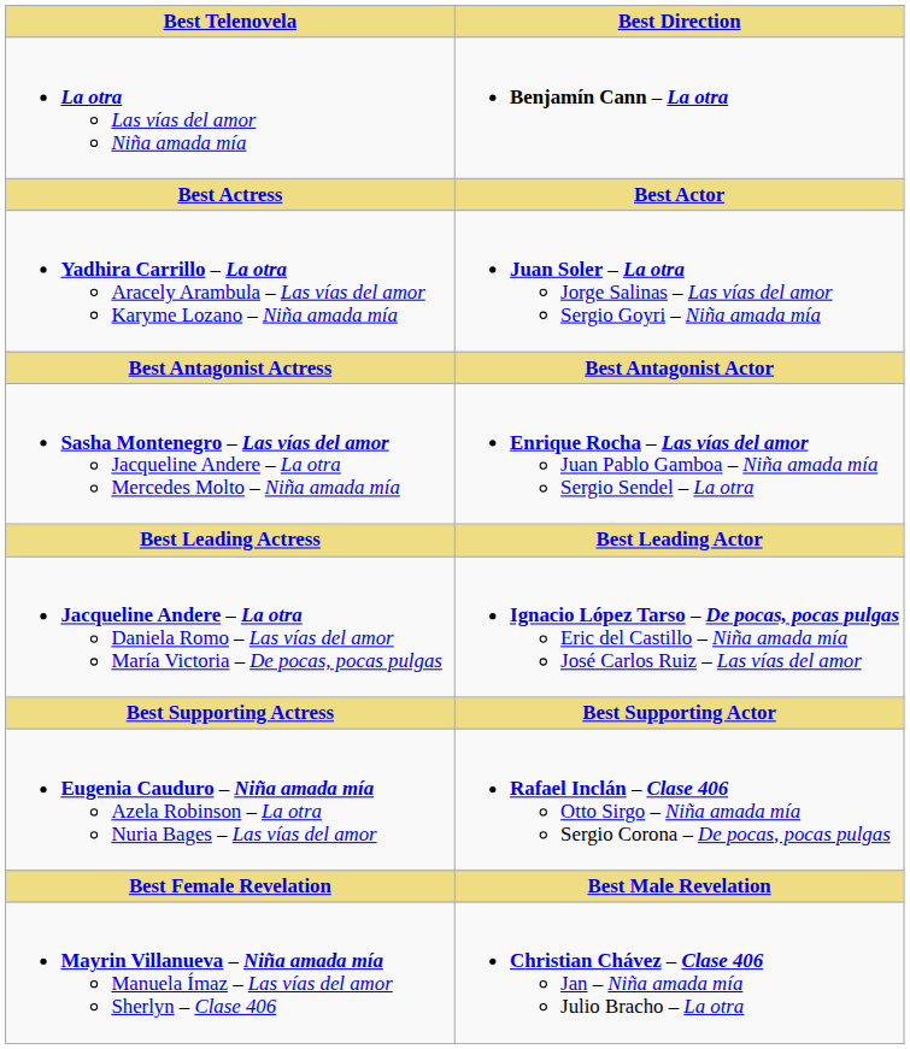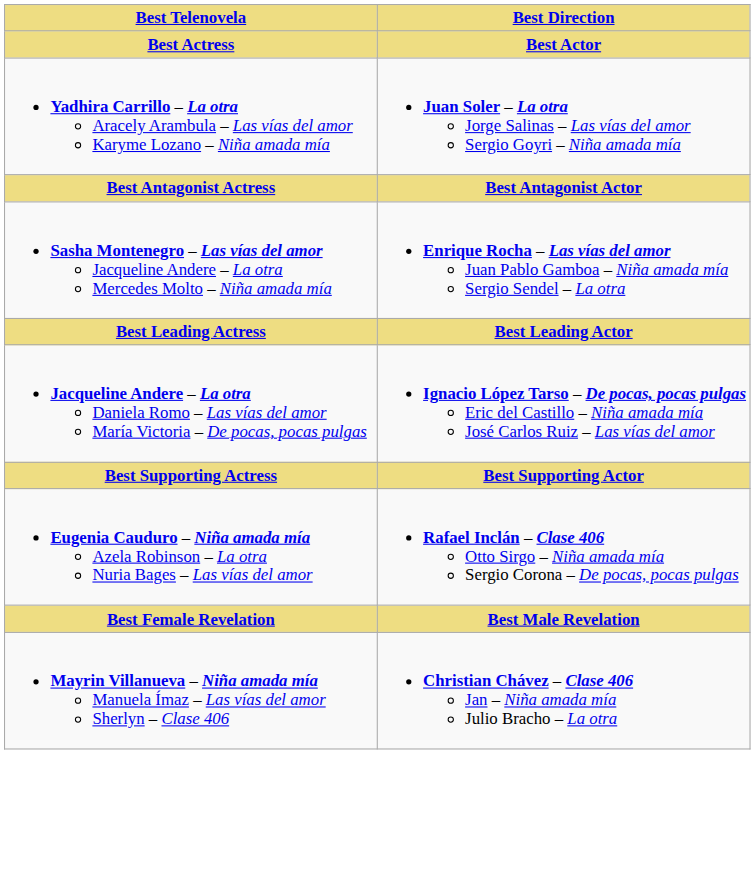- row: La otra Las vías del amor Niña amada mía | Benjamín Cann – La otra
